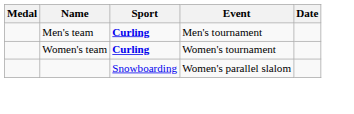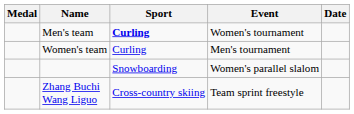Men's team | Event: Men's tournament -> Women's tournament
Women's team | Sport: bold -> normal
Women's team | Event: Women's tournament -> Men's tournament
+ row: Zhang Buchi Wang Liguo | Cross-country skiing | Team sprint freestyle
